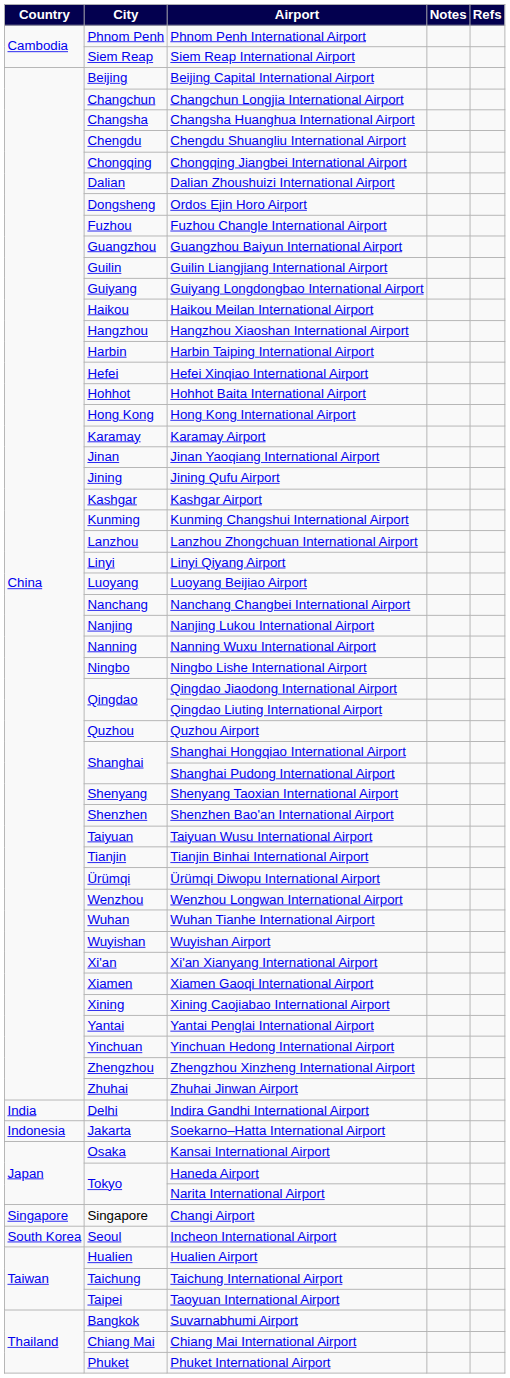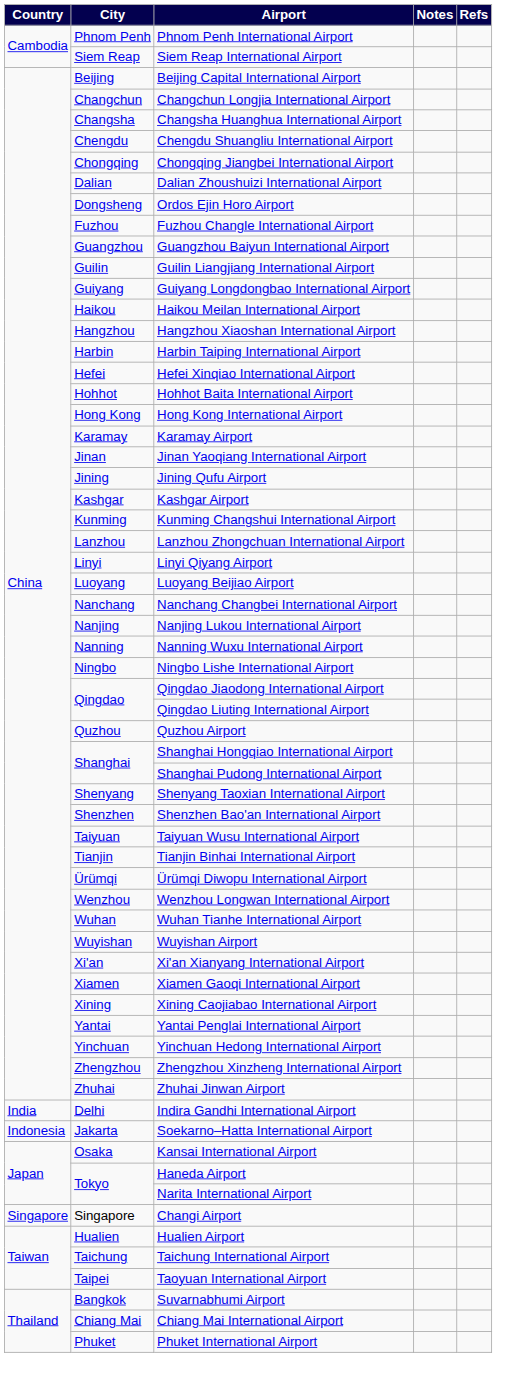- row: South Korea | Seoul | Incheon International Airport
